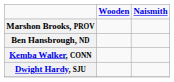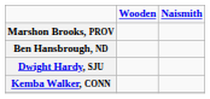rows swapped: Dwight Hardy, SJU <-> Kemba Walker, CONN
